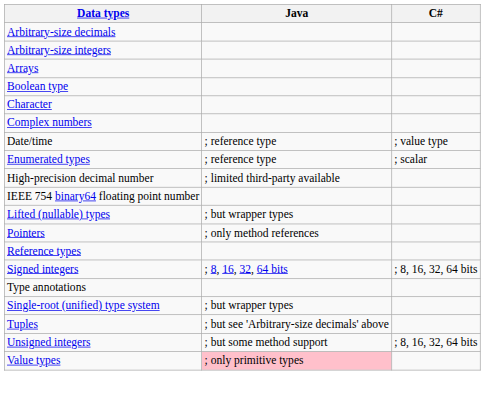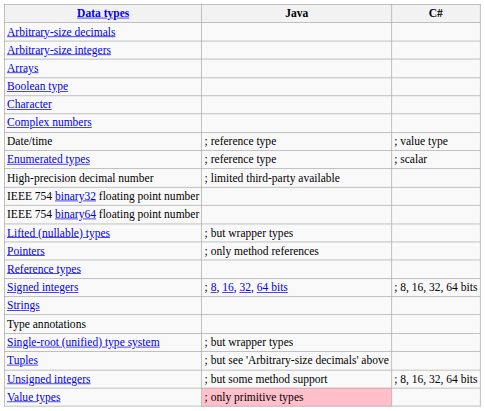+ row: IEEE 754 binary32 floating point number
+ row: Strings
